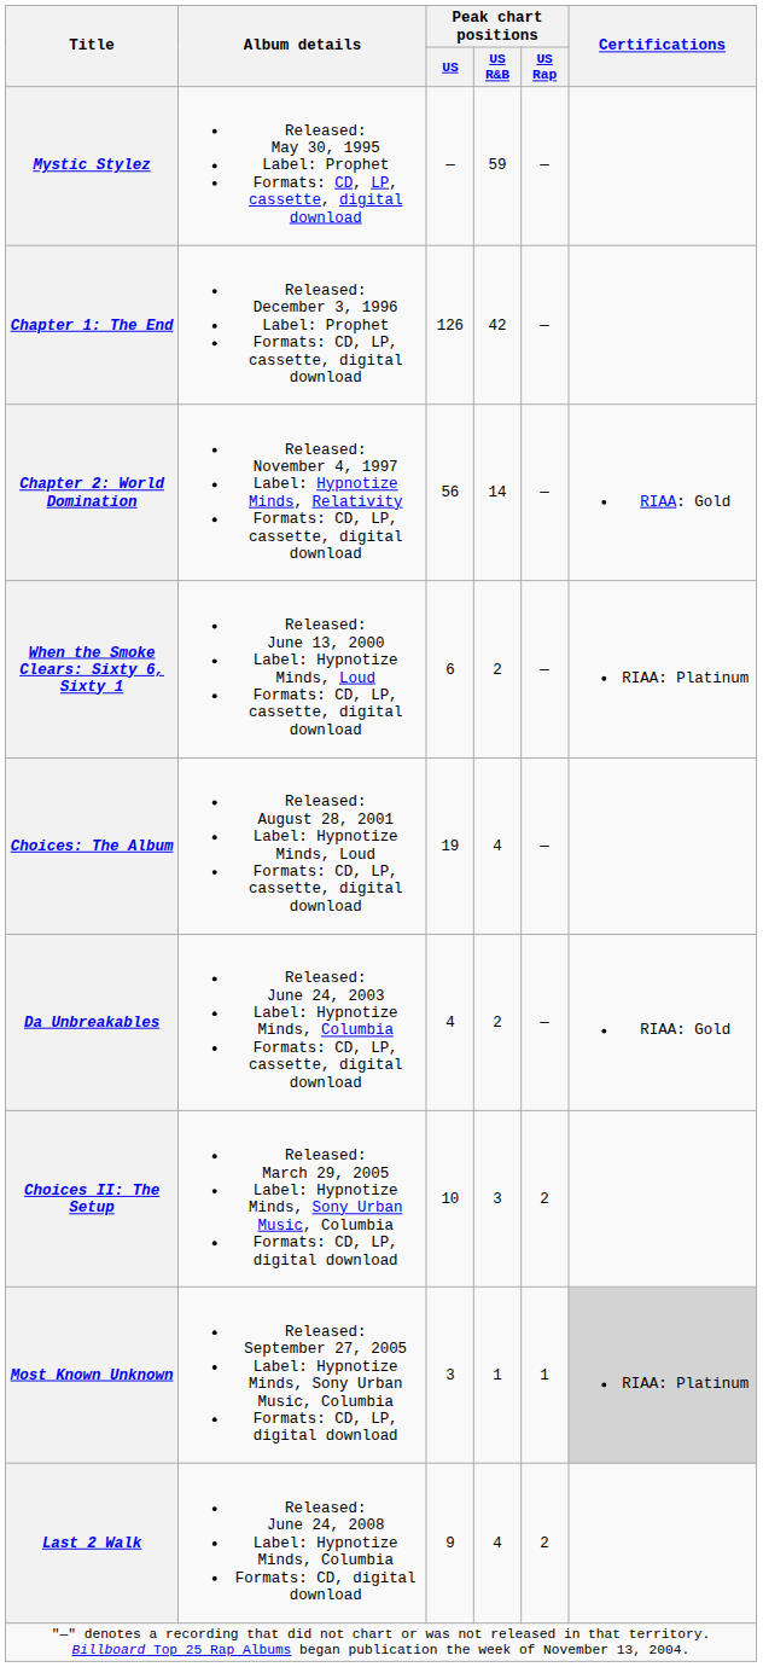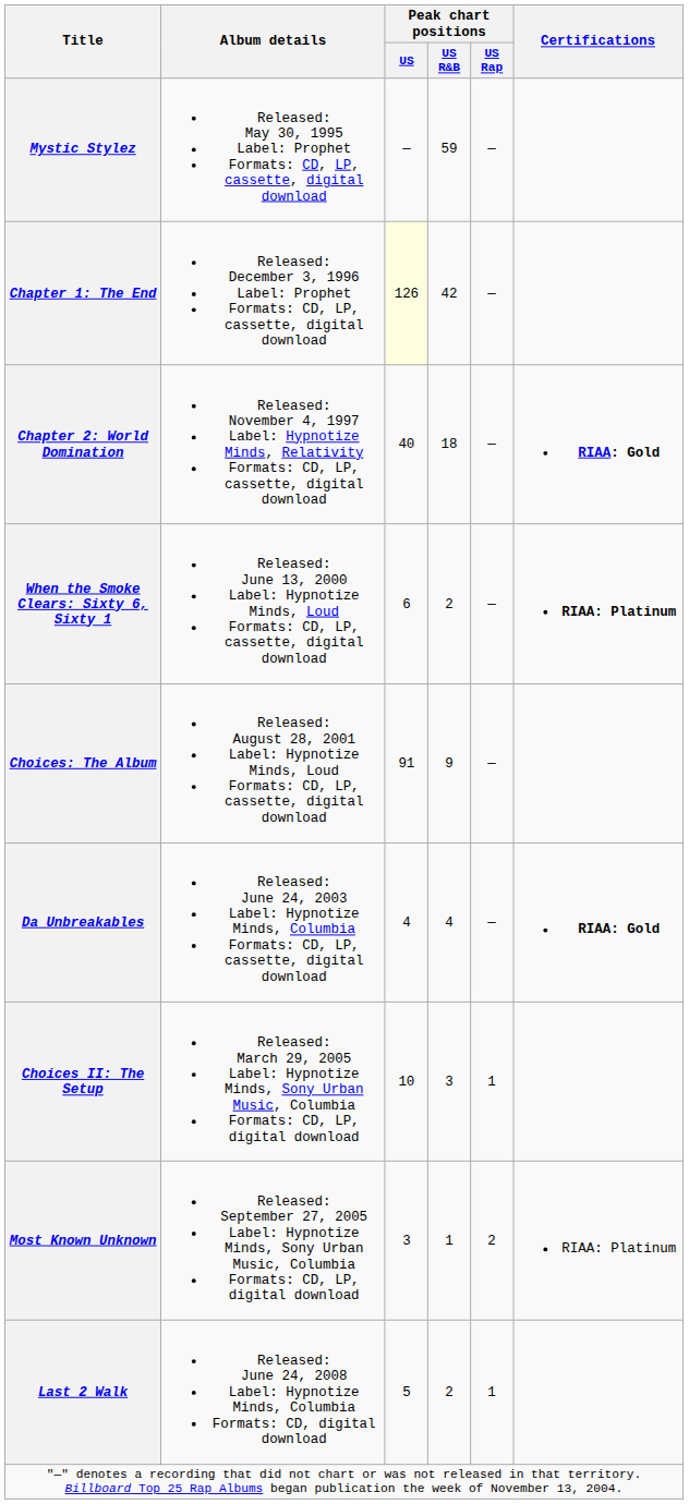Chapter 1: The End | Peak chart positions / US: no background -> lightyellow background
Chapter 2: World Domination | Peak chart positions / US: 56 -> 40
Chapter 2: World Domination | Peak chart positions / US R&B: 14 -> 18
Chapter 2: World Domination | Certifications: normal -> bold
When the Smoke Clears: Sixty 6, Sixty 1 | Certifications: normal -> bold
Choices: The Album | Peak chart positions / US: 19 -> 91
Choices: The Album | Peak chart positions / US R&B: 4 -> 9
Da Unbreakables | Peak chart positions / US R&B: 2 -> 4
Da Unbreakables | Certifications: normal -> bold
Choices II: The Setup | Peak chart positions / US Rap: 2 -> 1
Most Known Unknown | Peak chart positions / US Rap: 1 -> 2
Most Known Unknown | Certifications: lightgrey background -> no background
Last 2 Walk | Peak chart positions / US: 9 -> 5
Last 2 Walk | Peak chart positions / US R&B: 4 -> 2
Last 2 Walk | Peak chart positions / US Rap: 2 -> 1
